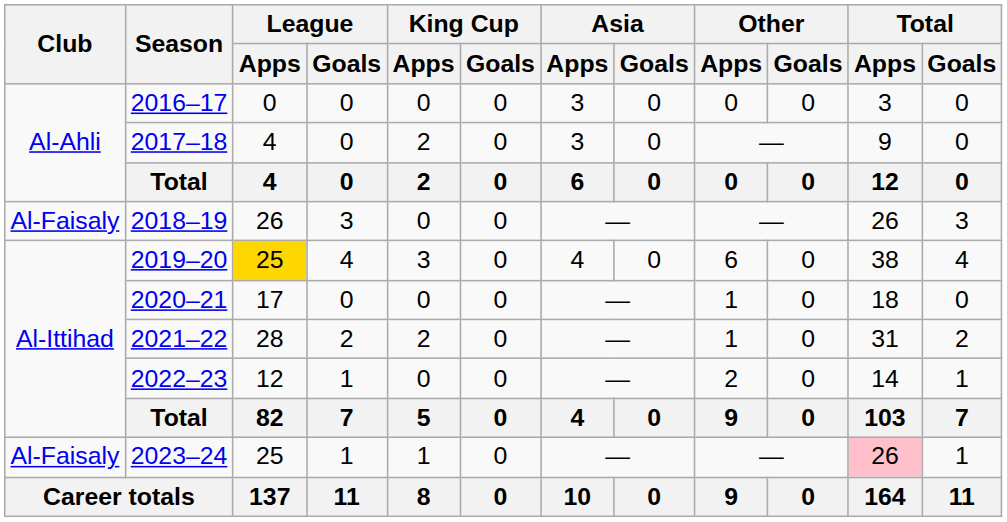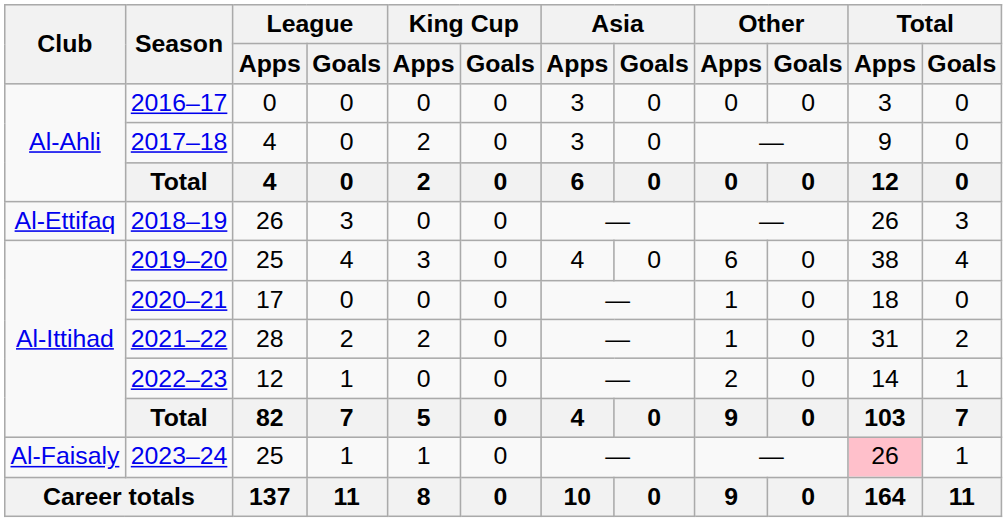2018–19 | Club: Al-Faisaly -> Al-Ettifaq
2019–20 | League / Apps: gold background -> no background
